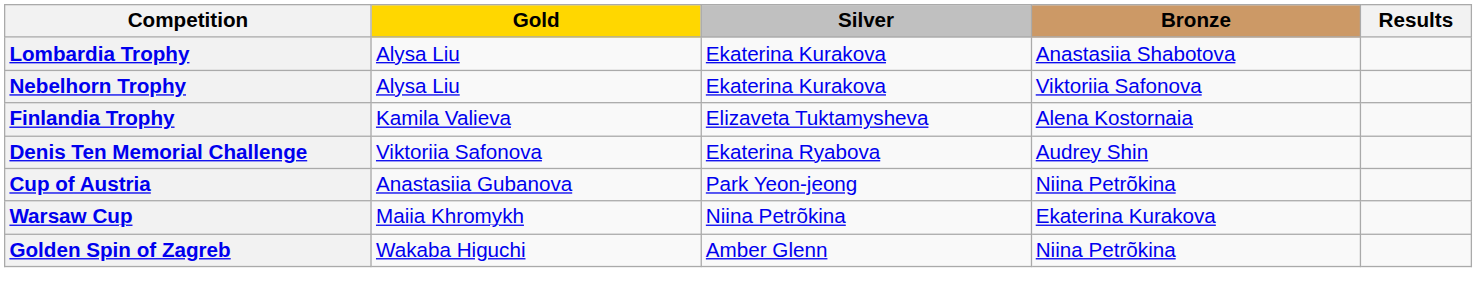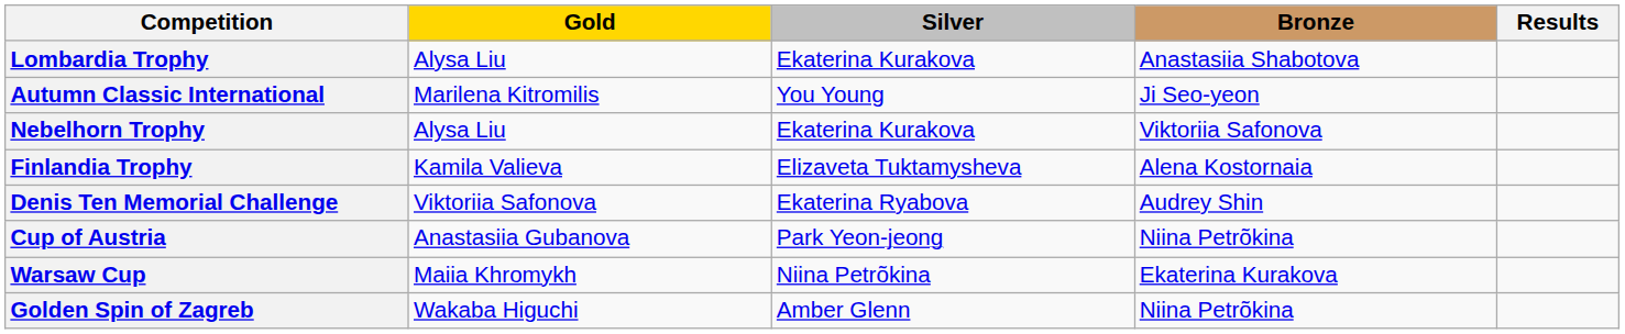+ row: Autumn Classic International | Marilena Kitromilis | You Young | Ji Seo-yeon
